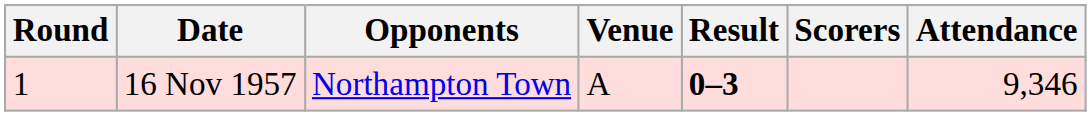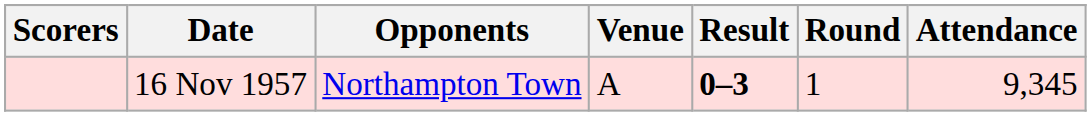columns swapped: Round <-> Scorers
16 Nov 1957 | Attendance: 9,346 -> 9,345
